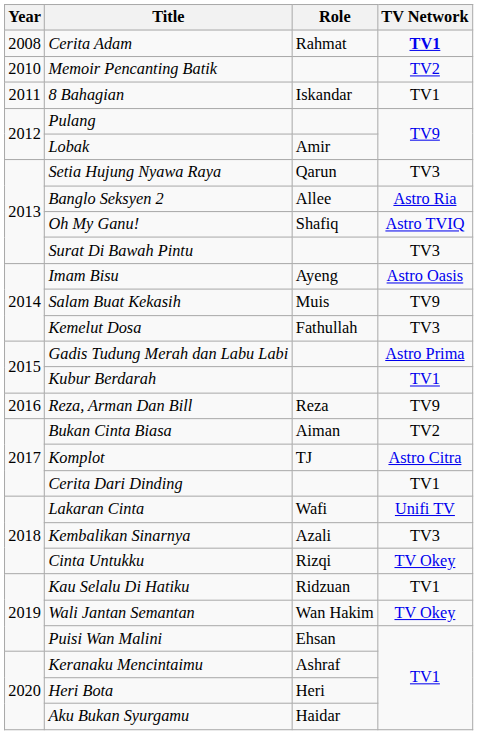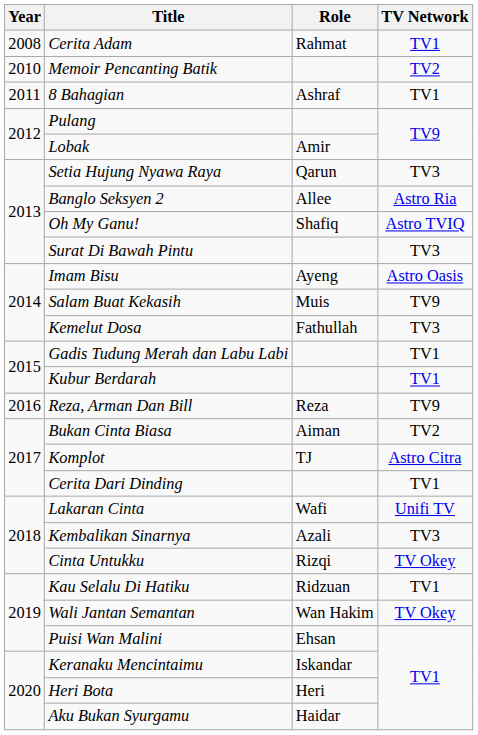Cerita Adam | TV Network: bold -> normal
8 Bahagian | Role: Iskandar -> Ashraf
Gadis Tudung Merah dan Labu Labi | TV Network: Astro Prima -> TV1
Keranaku Mencintaimu | Role: Ashraf -> Iskandar
